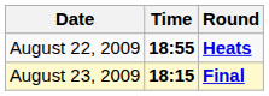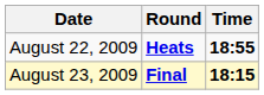columns swapped: Time <-> Round
